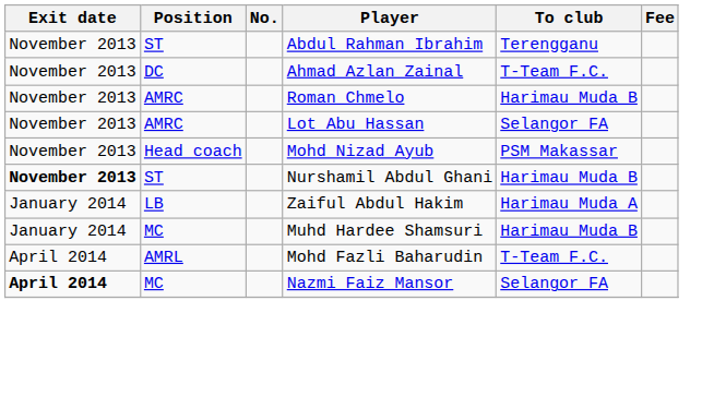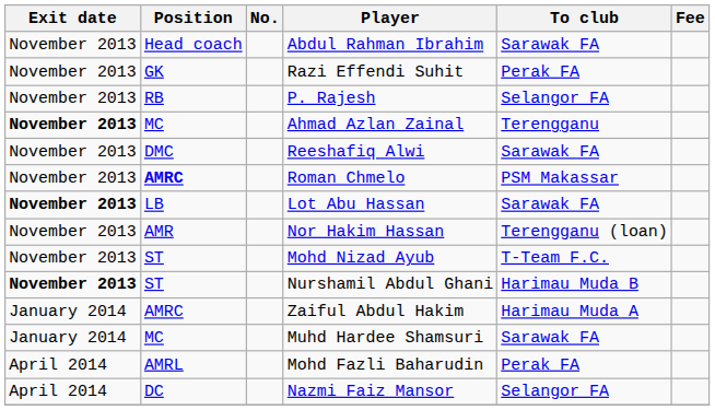Abdul Rahman Ibrahim | Position: ST -> Head coach
Abdul Rahman Ibrahim | To club: Terengganu -> Sarawak FA
+ row: November 2013 | GK | Razi Effendi Suhit | Perak FA
+ row: November 2013 | RB | P. Rajesh | Selangor FA
Ahmad Azlan Zainal | Exit date: normal -> bold
Ahmad Azlan Zainal | Position: DC -> MC
Ahmad Azlan Zainal | To club: T-Team F.C. -> Terengganu
+ row: November 2013 | DMC | Reeshafiq Alwi | Sarawak FA
Roman Chmelo | Position: normal -> bold
Roman Chmelo | To club: Harimau Muda B -> PSM Makassar
Lot Abu Hassan | Exit date: normal -> bold
Lot Abu Hassan | Position: AMRC -> LB
Lot Abu Hassan | To club: Selangor FA -> Sarawak FA
+ row: November 2013 | AMR | Nor Hakim Hassan | Terengganu (loan)
Mohd Nizad Ayub | Position: Head coach -> ST
Mohd Nizad Ayub | To club: PSM Makassar -> T-Team F.C.
Zaiful Abdul Hakim | Position: LB -> AMRC
Muhd Hardee Shamsuri | To club: Harimau Muda B -> Sarawak FA
Mohd Fazli Baharudin | To club: T-Team F.C. -> Perak FA
Nazmi Faiz Mansor | Exit date: bold -> normal
Nazmi Faiz Mansor | Position: MC -> DC
